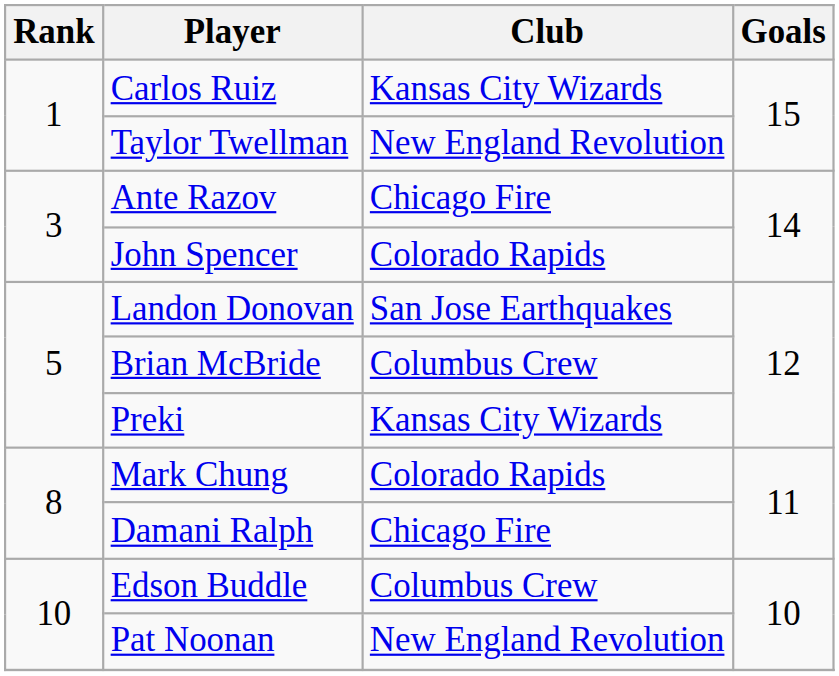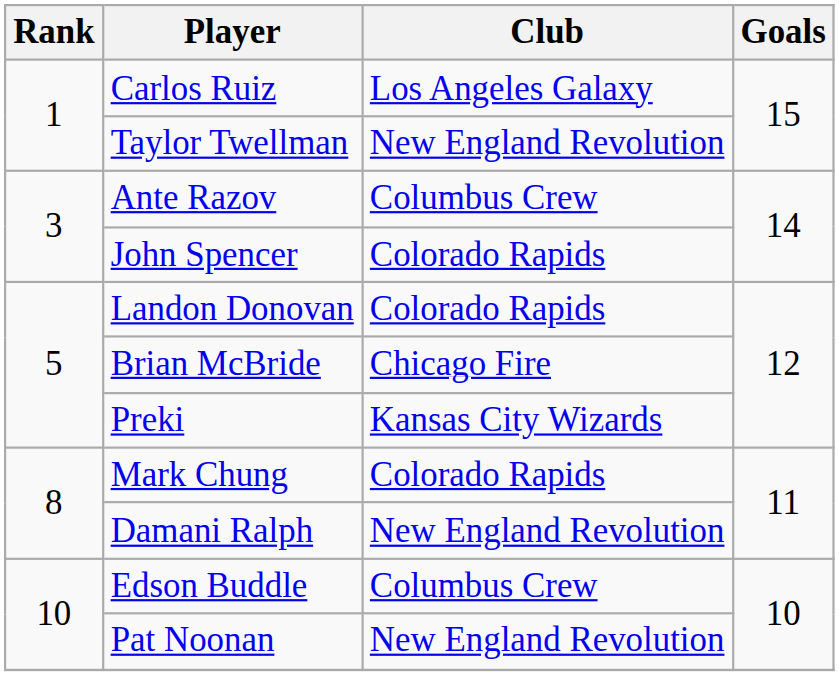Carlos Ruiz | Club: Kansas City Wizards -> Los Angeles Galaxy
Ante Razov | Club: Chicago Fire -> Columbus Crew
Landon Donovan | Club: San Jose Earthquakes -> Colorado Rapids
Brian McBride | Club: Columbus Crew -> Chicago Fire
Damani Ralph | Club: Chicago Fire -> New England Revolution
